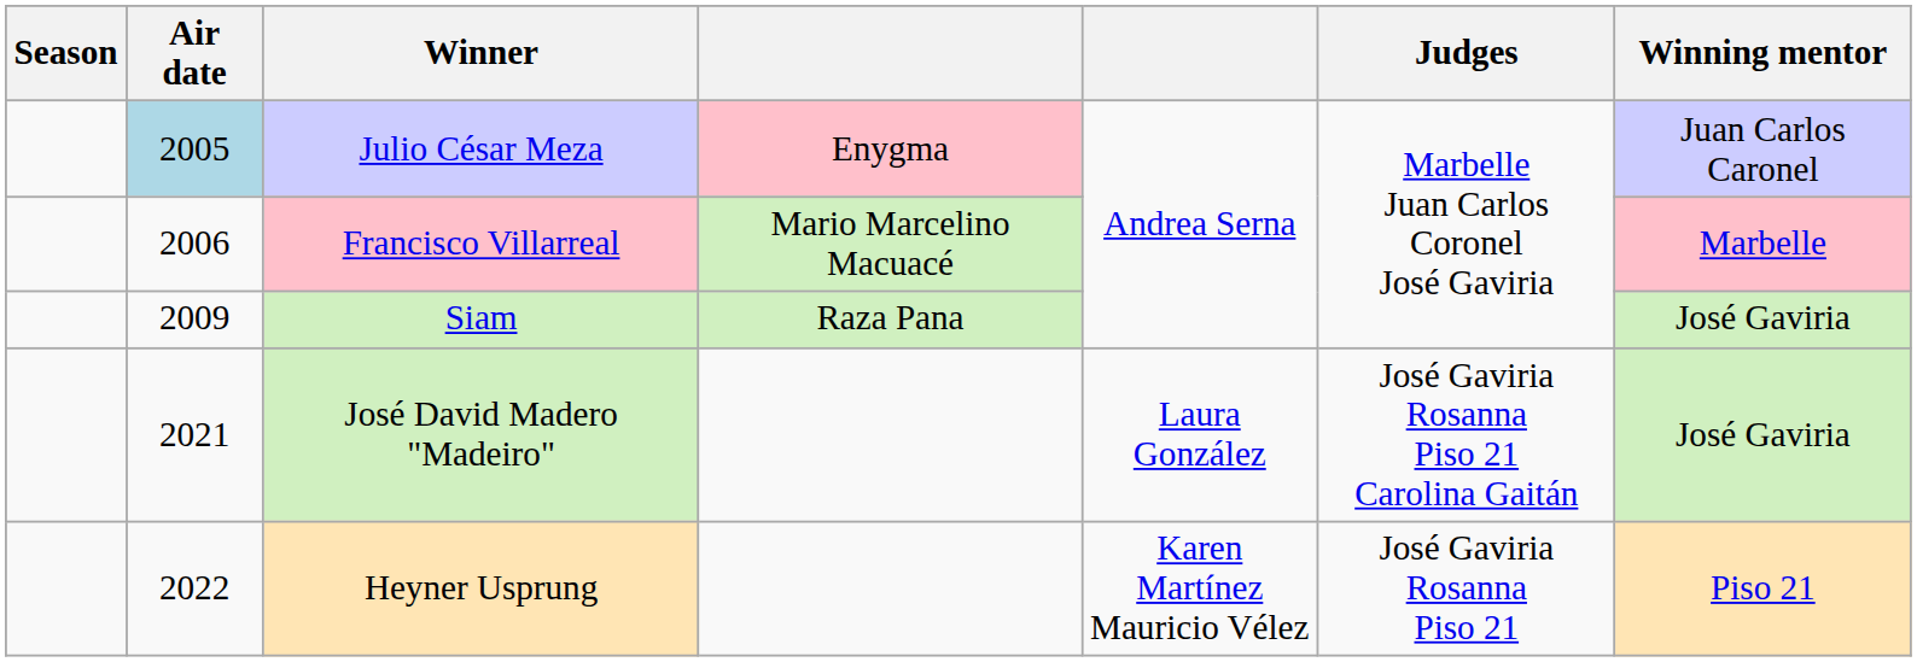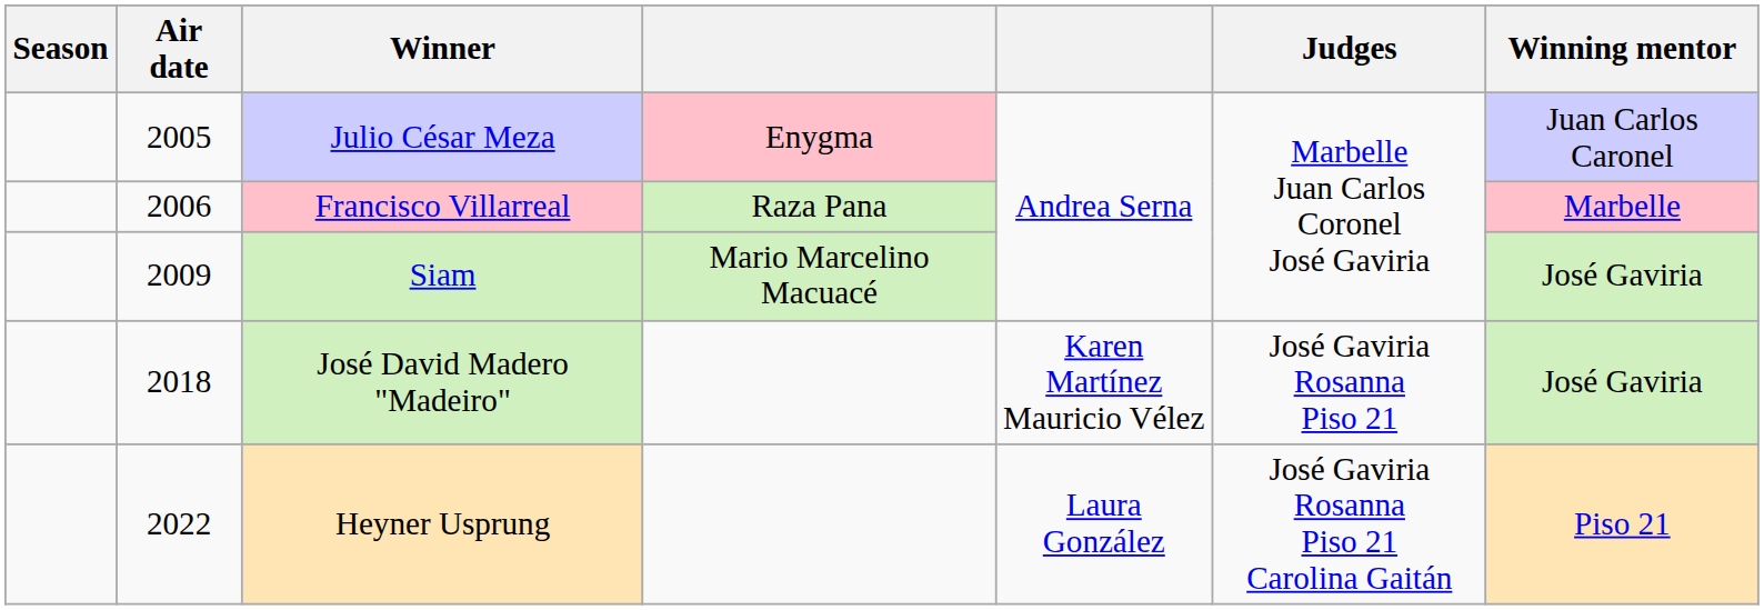Julio César Meza | Air date: lightblue background -> no background
Francisco Villarreal | column 4: Mario Marcelino Macuacé -> Raza Pana
Siam | column 4: Raza Pana -> Mario Marcelino Macuacé
José David Madero "Madeiro" | Air date: 2021 -> 2018
José David Madero "Madeiro" | column 5: Laura González -> Karen Martínez Mauricio Vélez
José David Madero "Madeiro" | Judges: José Gaviria Rosanna Piso 21 Carolina Gaitán -> José Gaviria Rosanna Piso 21
Heyner Usprung | column 5: Karen Martínez Mauricio Vélez -> Laura González
Heyner Usprung | Judges: José Gaviria Rosanna Piso 21 -> José Gaviria Rosanna Piso 21 Carolina Gaitán
